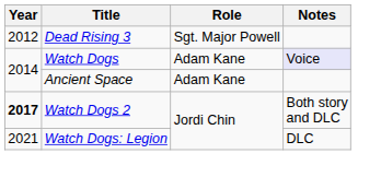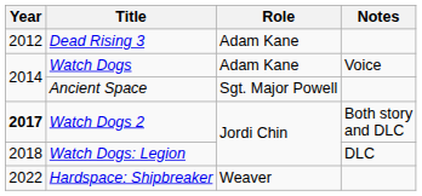Dead Rising 3 | Role: Sgt. Major Powell -> Adam Kane
Watch Dogs | Notes: lavender background -> no background
Ancient Space | Role: Adam Kane -> Sgt. Major Powell
Watch Dogs: Legion | Year: 2021 -> 2018
+ row: 2022 | Hardspace: Shipbreaker | Weaver
